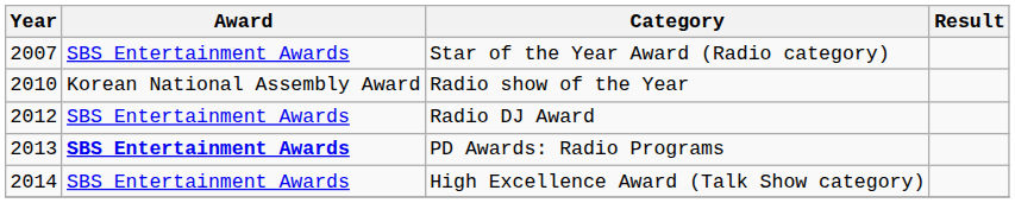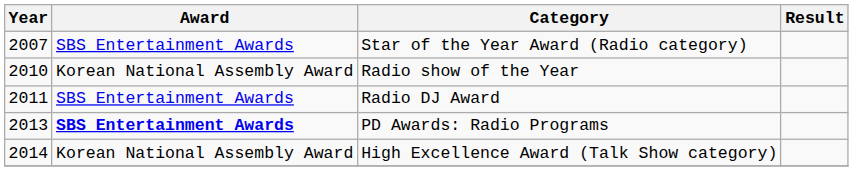Radio DJ Award | Year: 2012 -> 2011
High Excellence Award (Talk Show category) | Award: SBS Entertainment Awards -> Korean National Assembly Award
